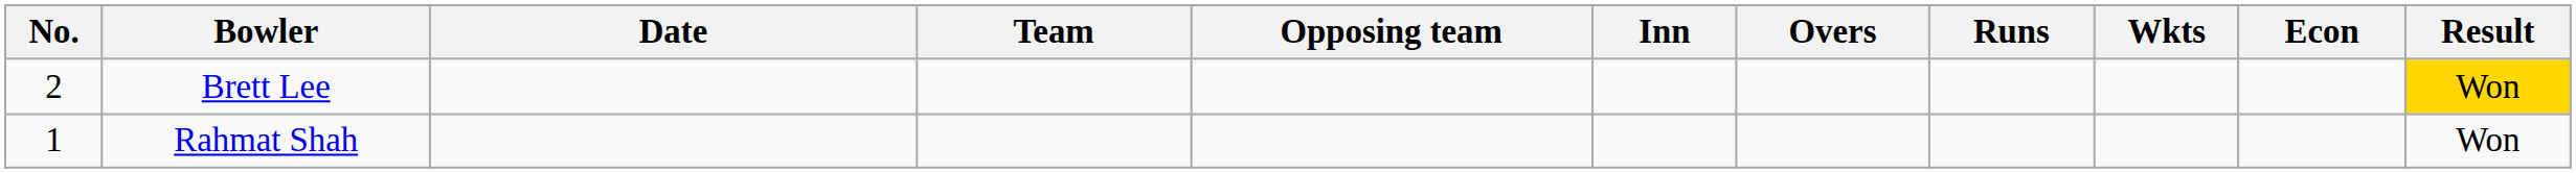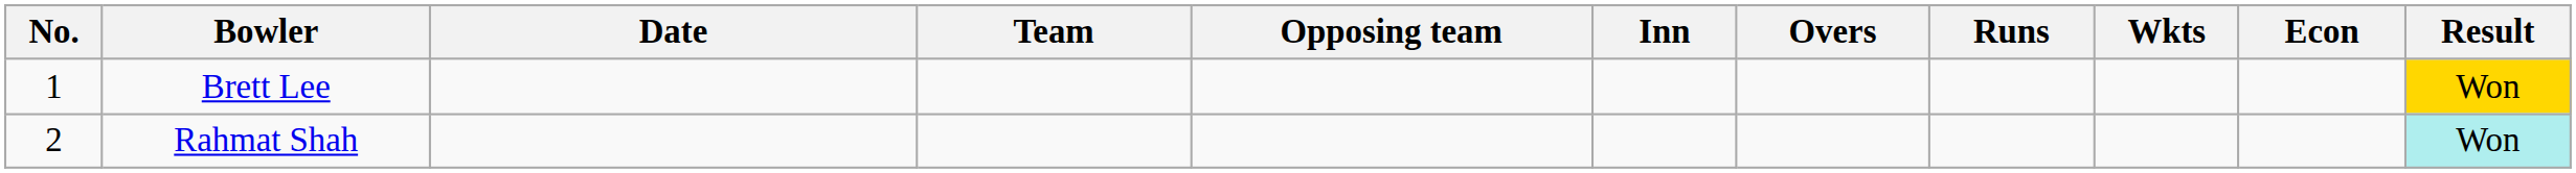Brett Lee | No.: 2 -> 1
Rahmat Shah | No.: 1 -> 2
Rahmat Shah | Result: no background -> paleturquoise background
